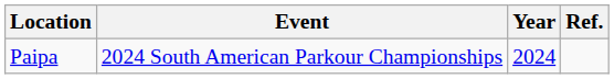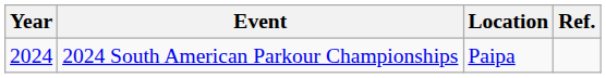columns swapped: Year <-> Location
